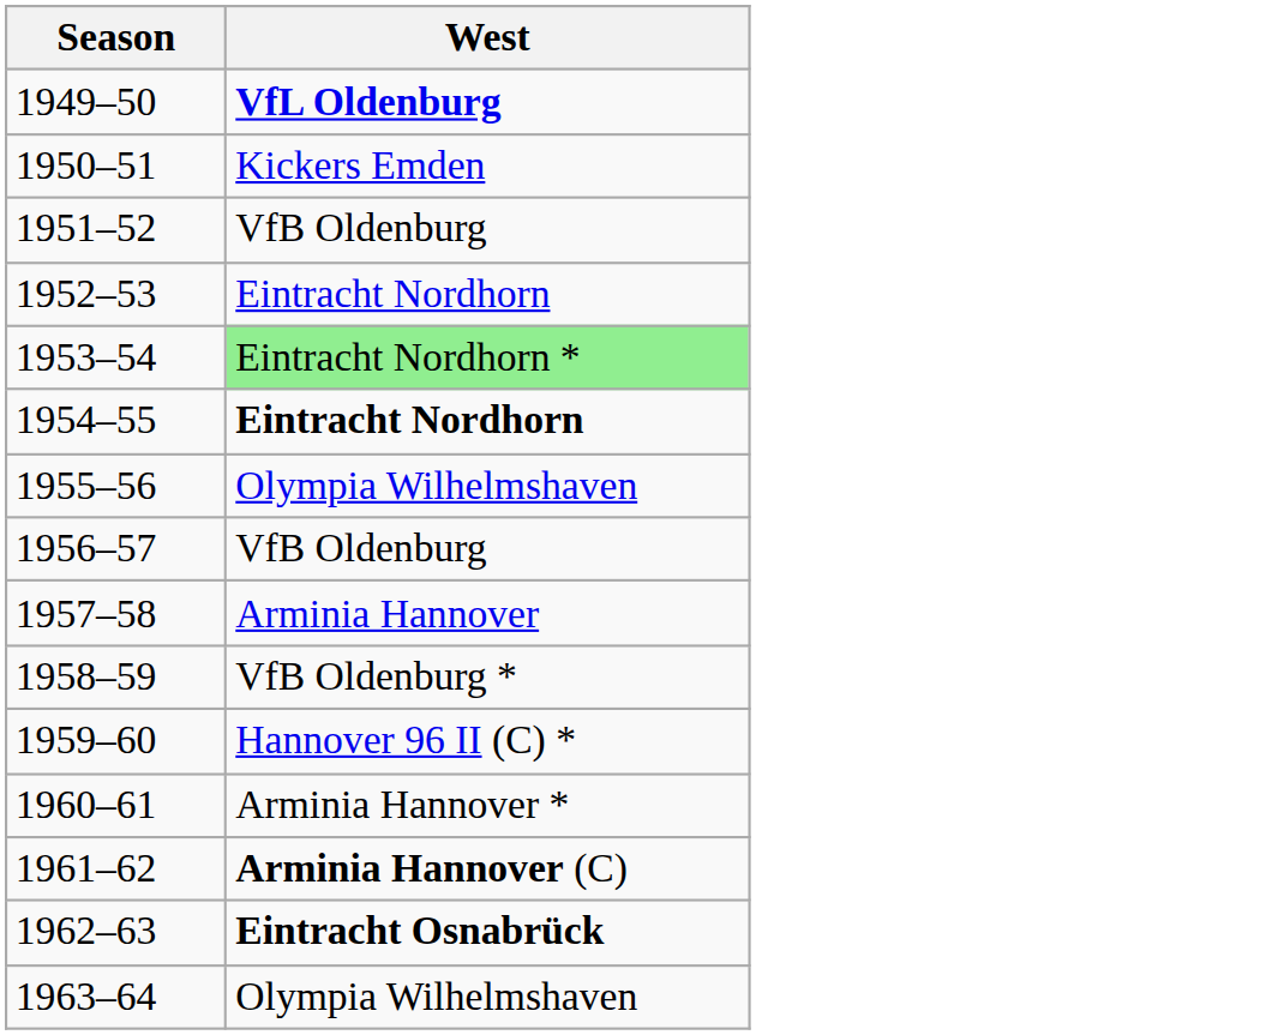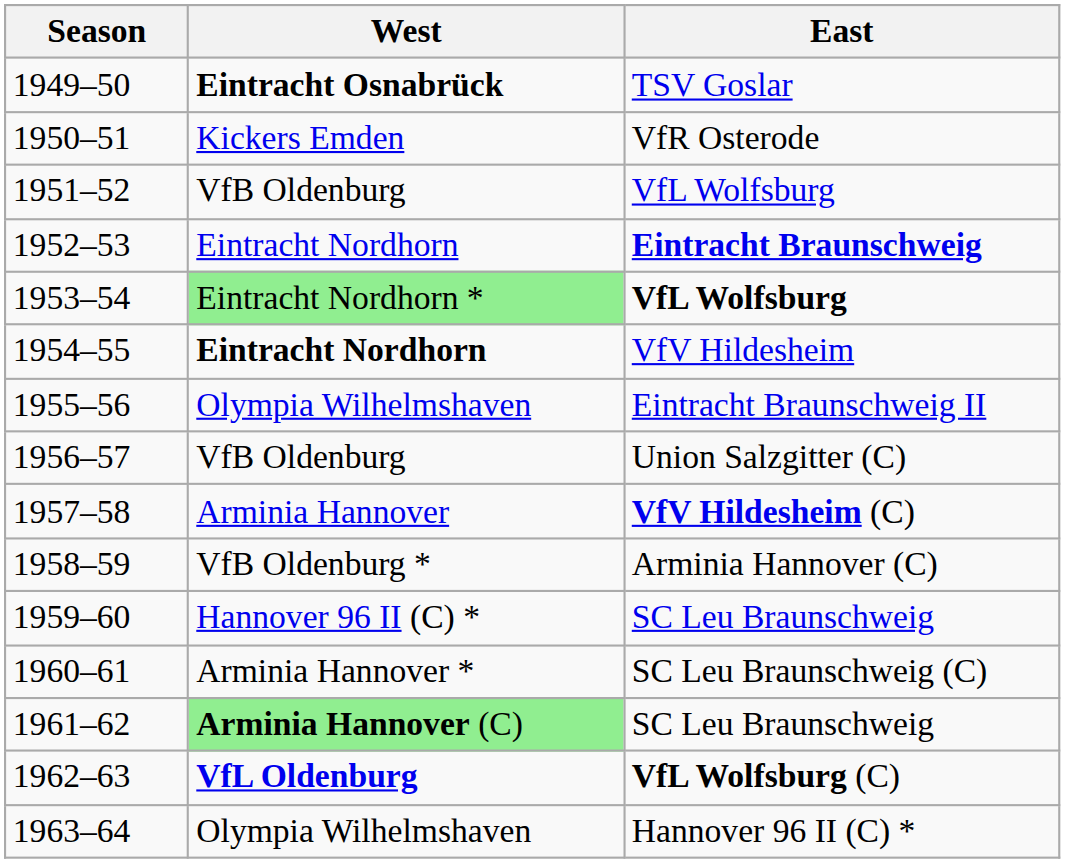+ column: East | TSV Goslar | VfR Osterode | VfL Wolfsburg | Eintracht Braunschweig | VfL Wolfsburg | VfV Hildesheim | Eintracht Braunschweig II | Union Salzgitter (C) | VfV Hildesheim (C) | Arminia Hannover (C) | SC Leu Braunschweig | SC Leu Braunschweig (C) | SC Leu Braunschweig | VfL Wolfsburg (C) | Hannover 96 II (C) *
1949–50 | West: VfL Oldenburg -> Eintracht Osnabrück
1961–62 | West: no background -> lightgreen background
1962–63 | West: Eintracht Osnabrück -> VfL Oldenburg
